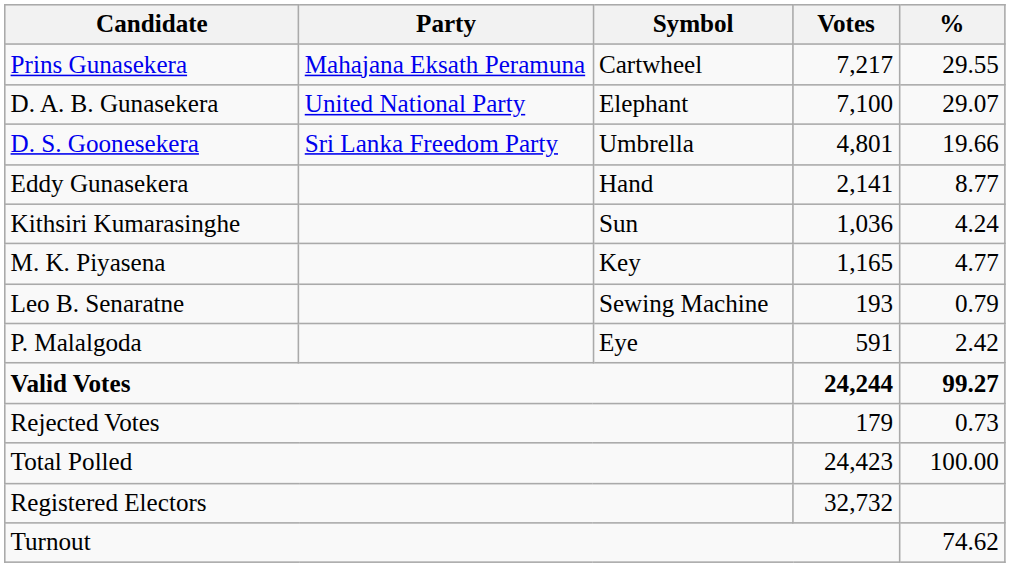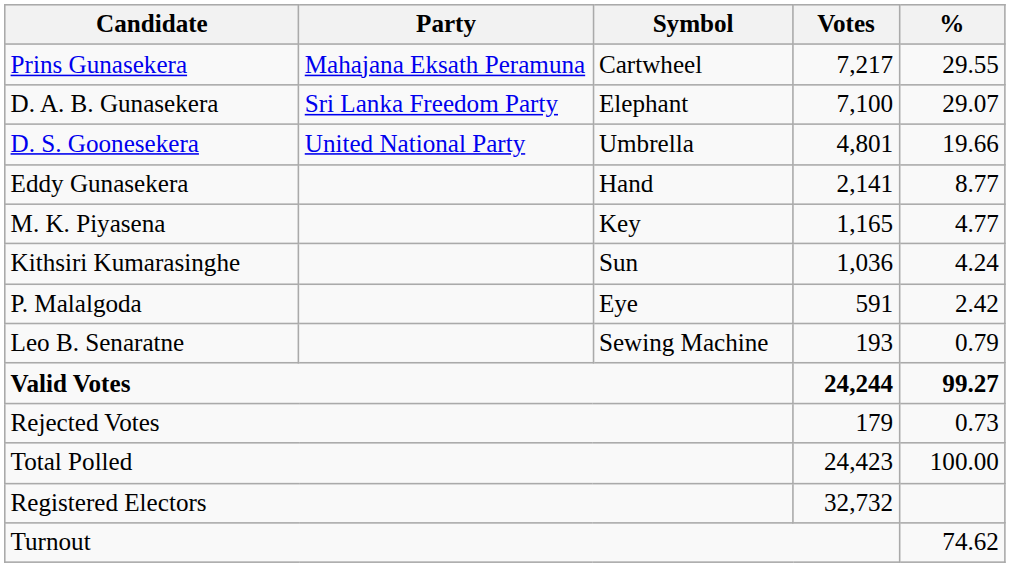D. A. B. Gunasekera | Party: United National Party -> Sri Lanka Freedom Party
D. S. Goonesekera | Party: Sri Lanka Freedom Party -> United National Party
rows swapped: M. K. Piyasena <-> Kithsiri Kumarasinghe
rows swapped: P. Malalgoda <-> Leo B. Senaratne
